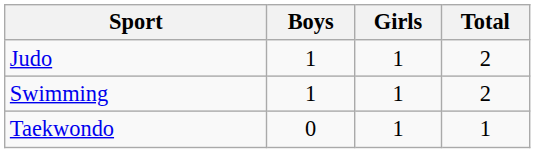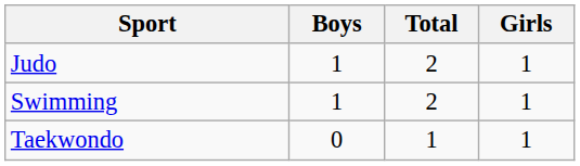columns swapped: Girls <-> Total
